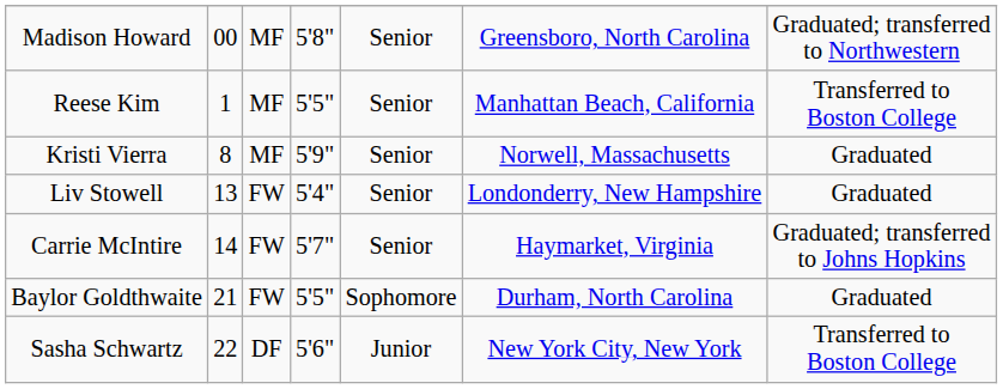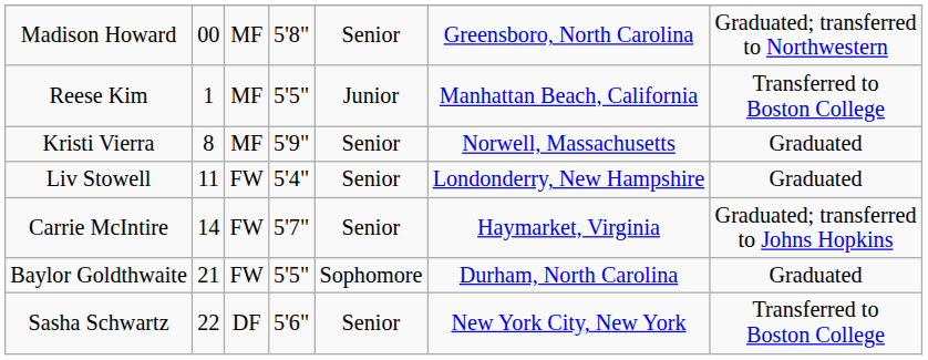Reese Kim | column 5: Senior -> Junior
Liv Stowell | column 2: 13 -> 11
Sasha Schwartz | column 5: Junior -> Senior
